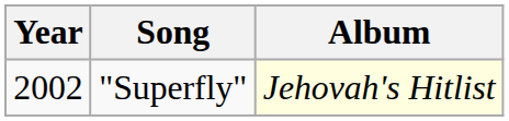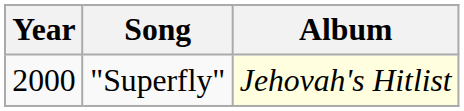"Superfly" | Year: 2002 -> 2000
